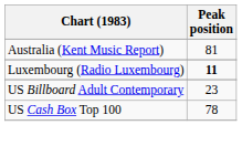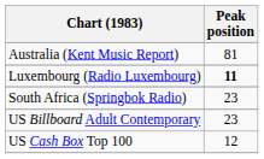+ row: South Africa (Springbok Radio) | 23
US Cash Box Top 100 | Peak position: 78 -> 12
